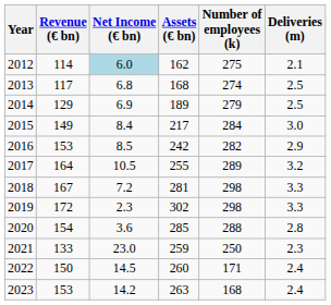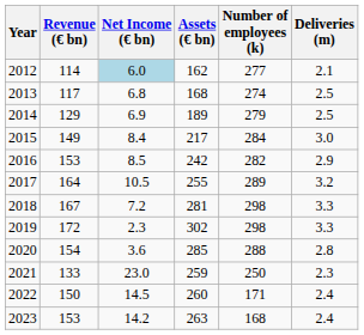2012 | Number of employees (k): 275 -> 277
